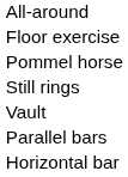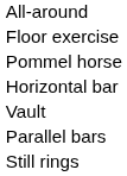rows swapped: Still rings <-> Horizontal bar
